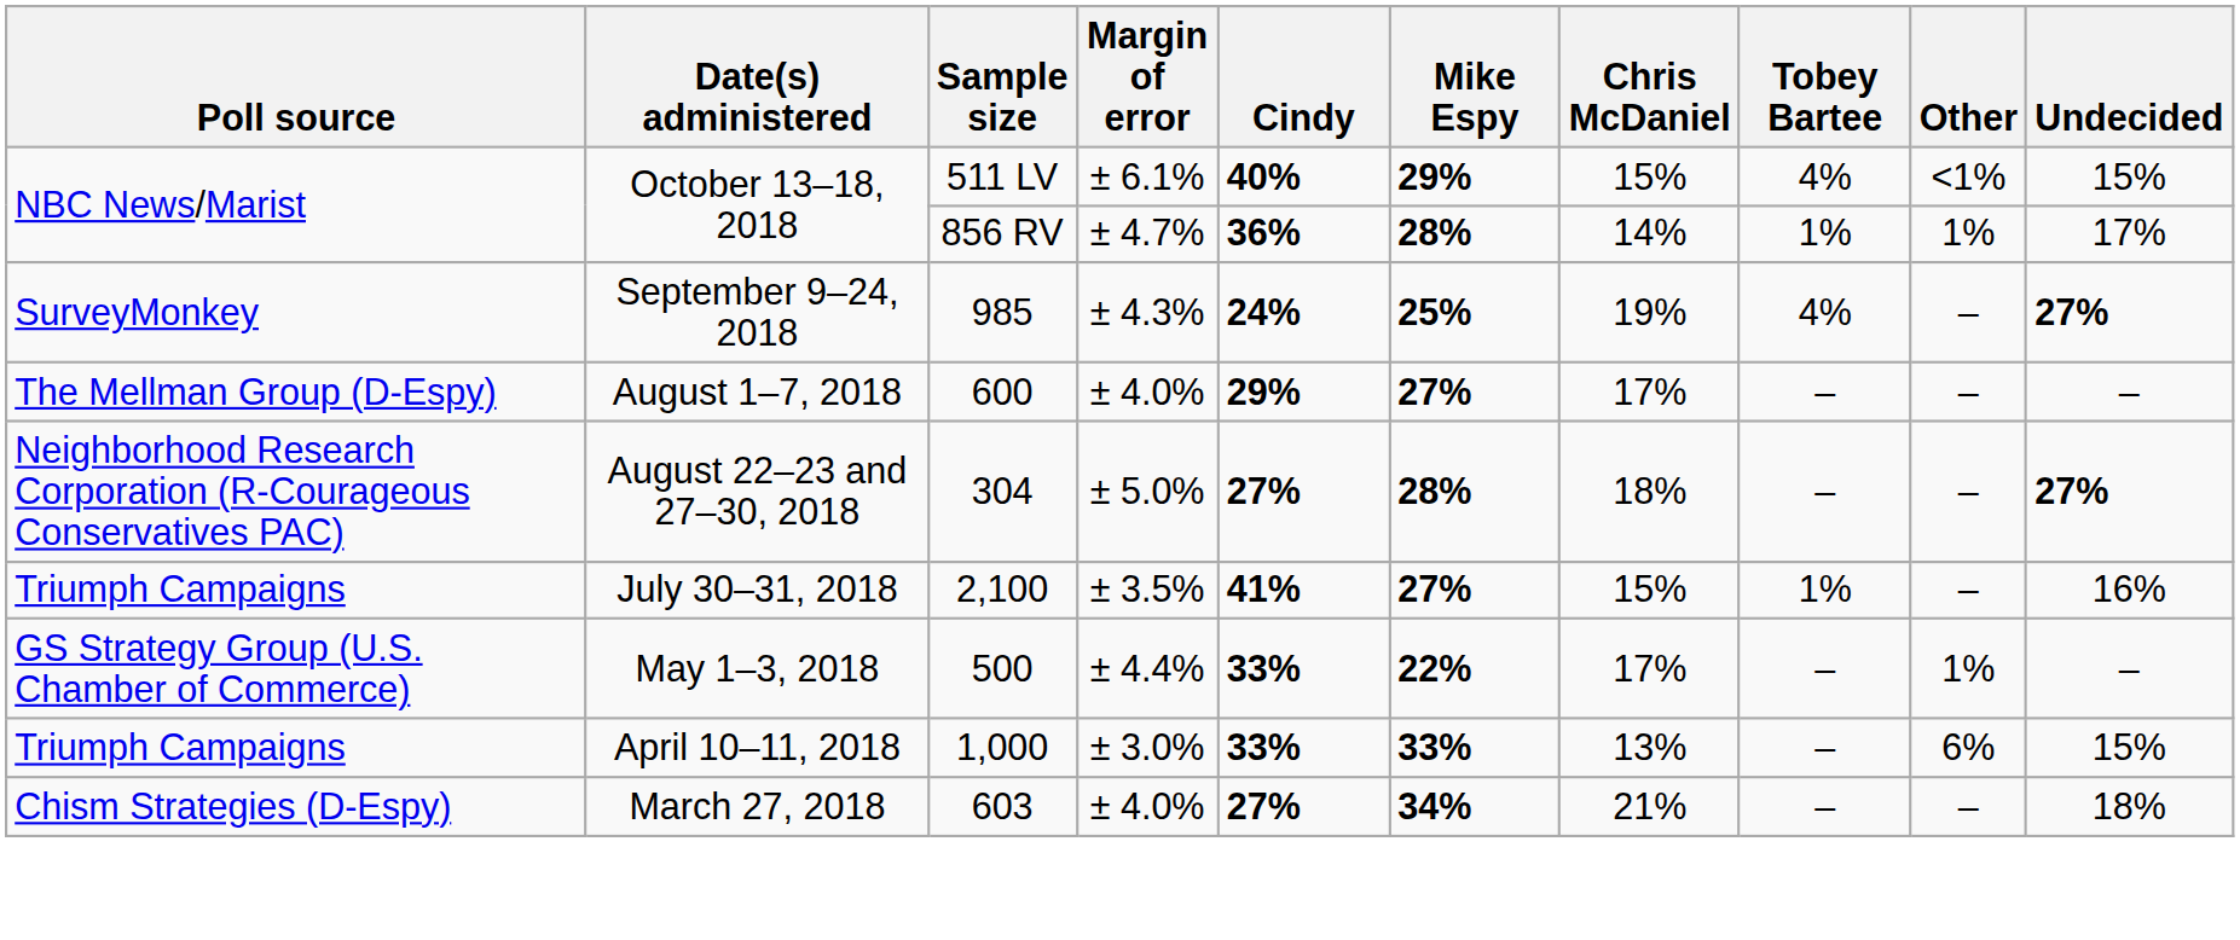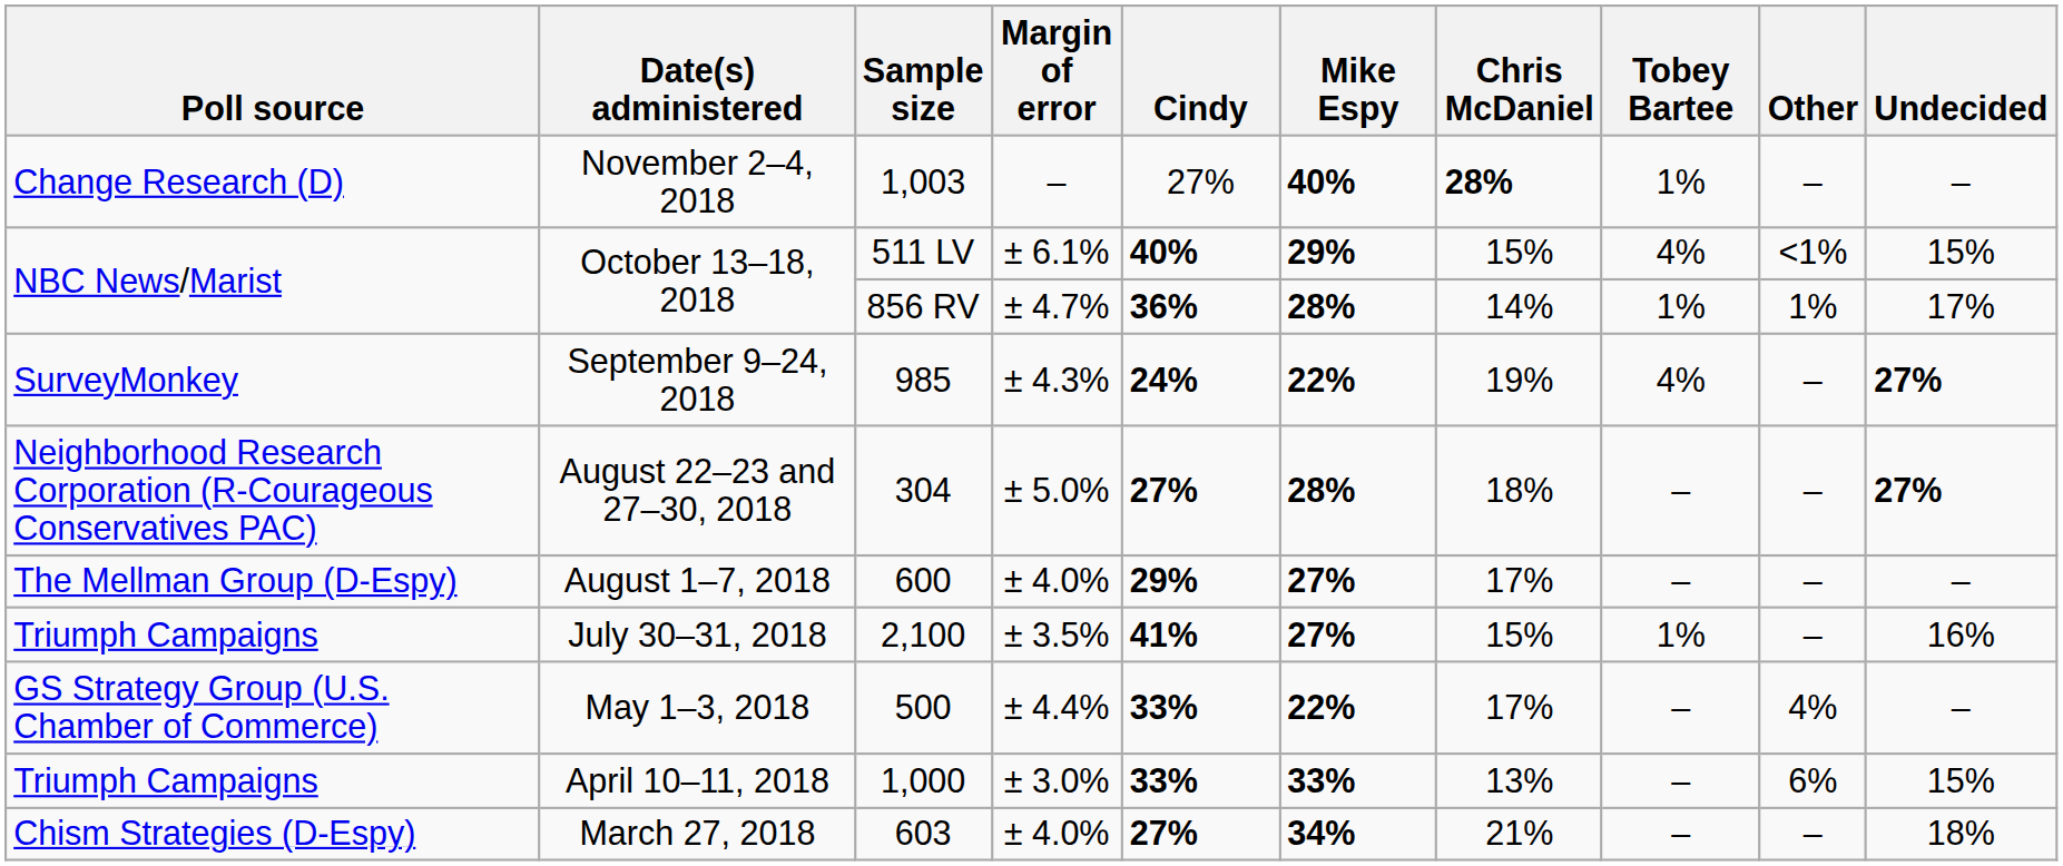+ row: Change Research (D) | November 2–4, 2018 | 1,003 | – | 27% | 40% | 28% | 1% | – | –
September 9–24, 2018 | Mike Espy: 25% -> 22%
rows swapped: August 22–23 and 27–30, 2018 <-> August 1–7, 2018
May 1–3, 2018 | Other: 1% -> 4%
